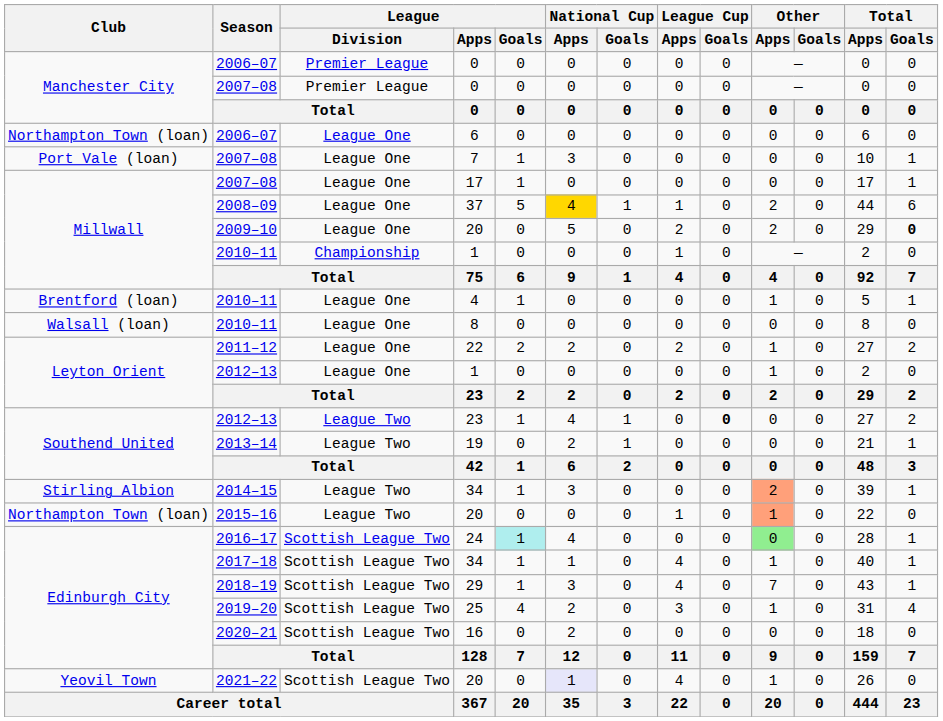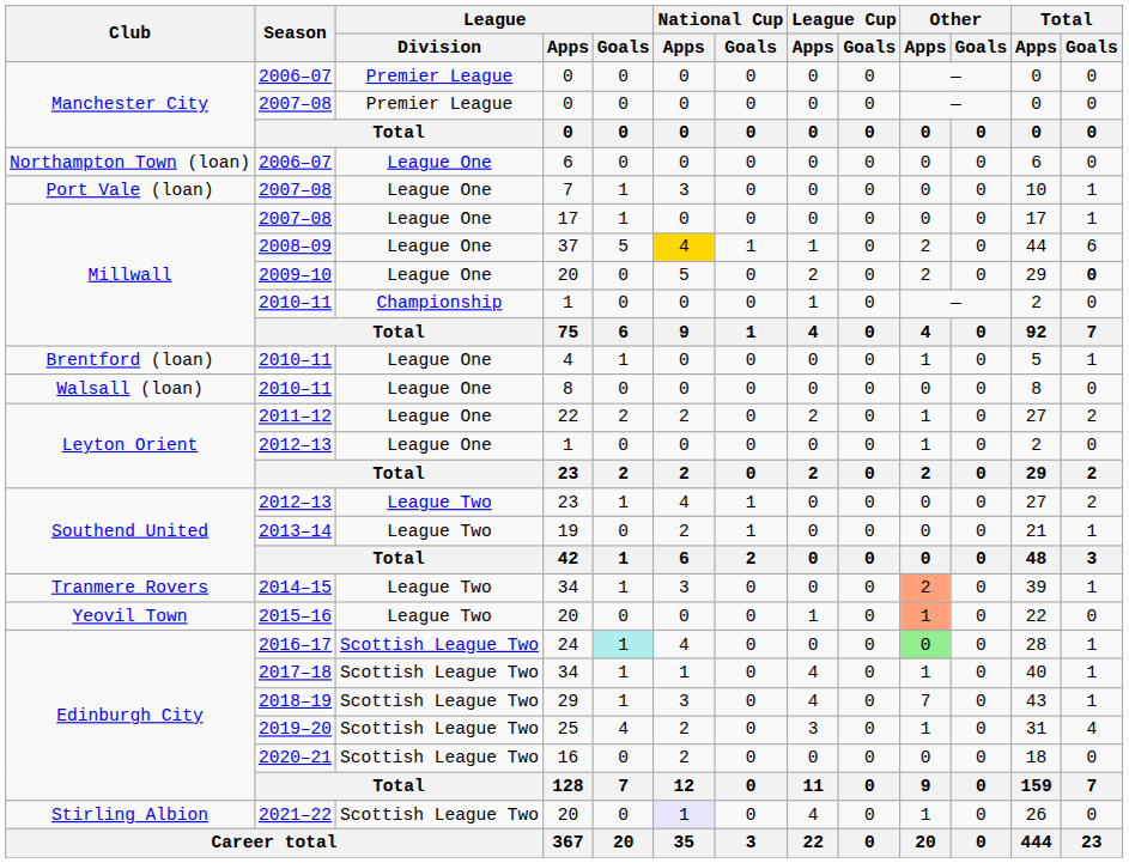2012–13 / 23 | League Cup / Goals: bold -> normal
2014–15 / 34 | Club: Stirling Albion -> Tranmere Rovers
2015–16 / 20 | Club: Northampton Town (loan) -> Yeovil Town
2021–22 / 20 | Club: Yeovil Town -> Stirling Albion
